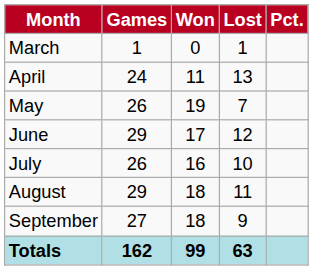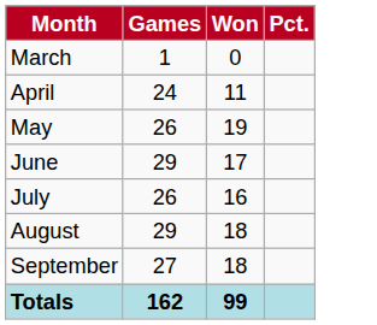- column: Lost | 1 | 13 | 7 | 12 | 10 | 11 | 9 | 63
